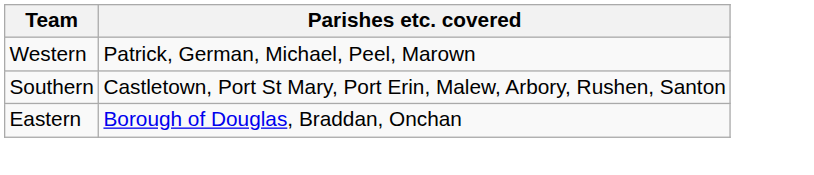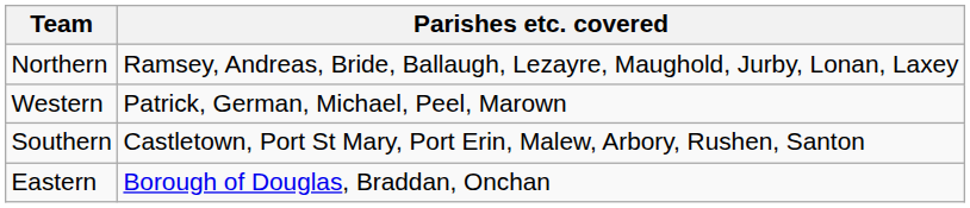+ row: Northern | Ramsey, Andreas, Bride, Ballaugh, Lezayre, Maughold, Jurby, Lonan, Laxey
